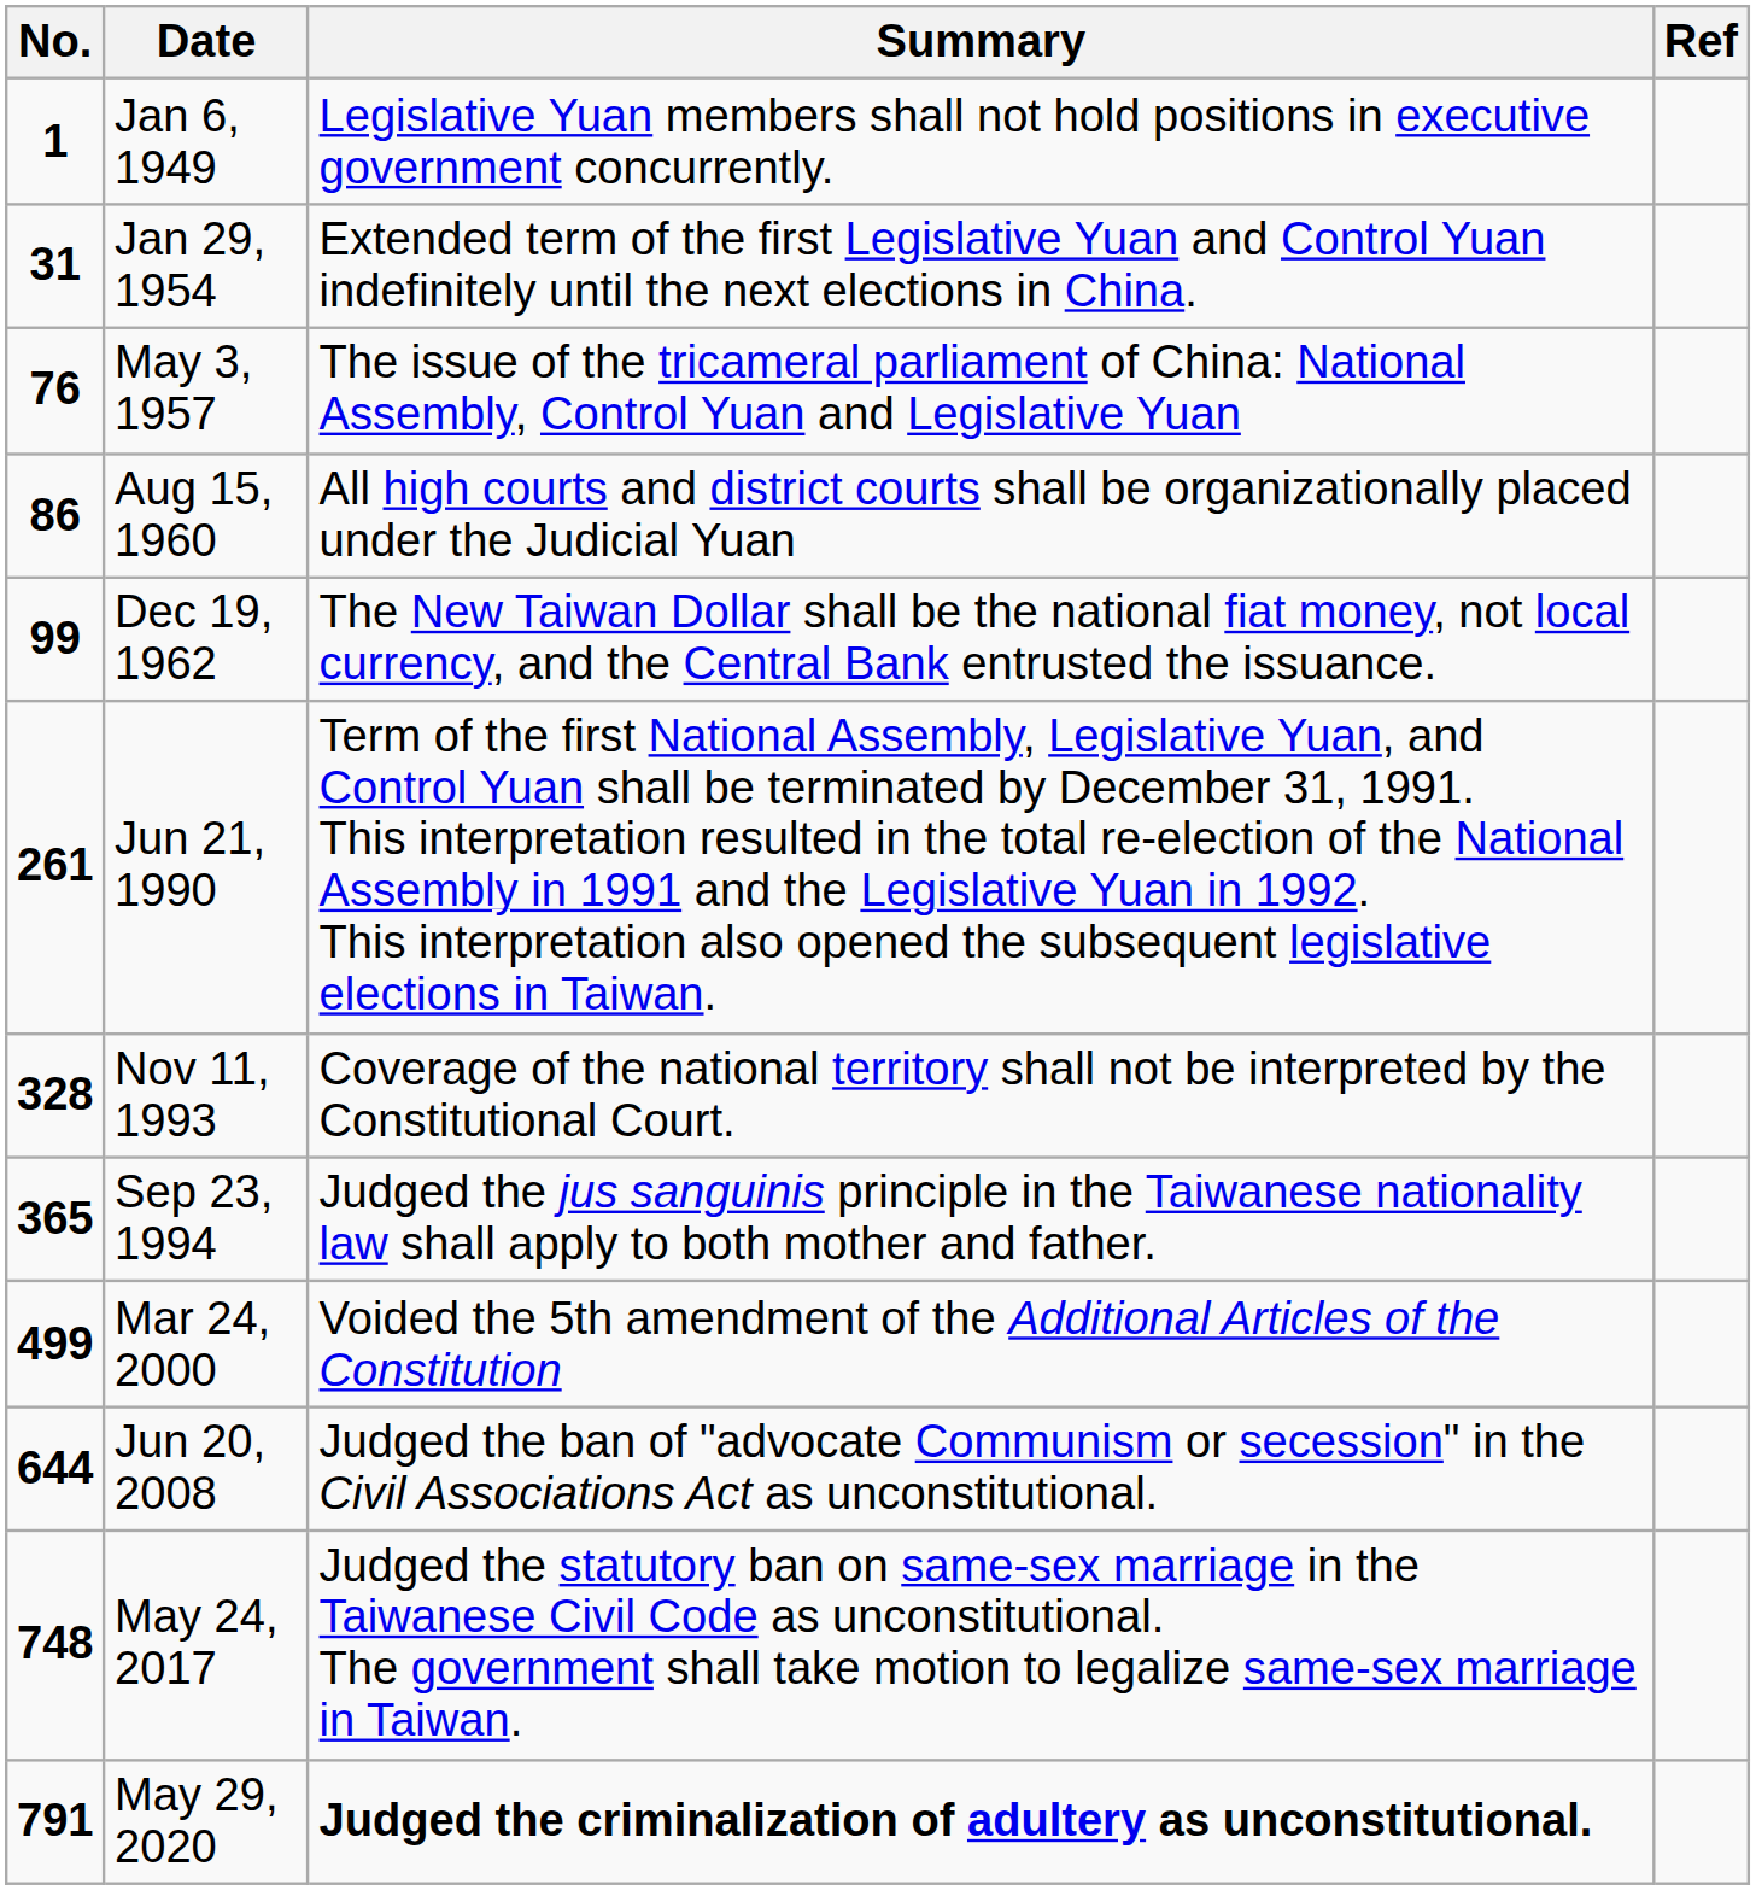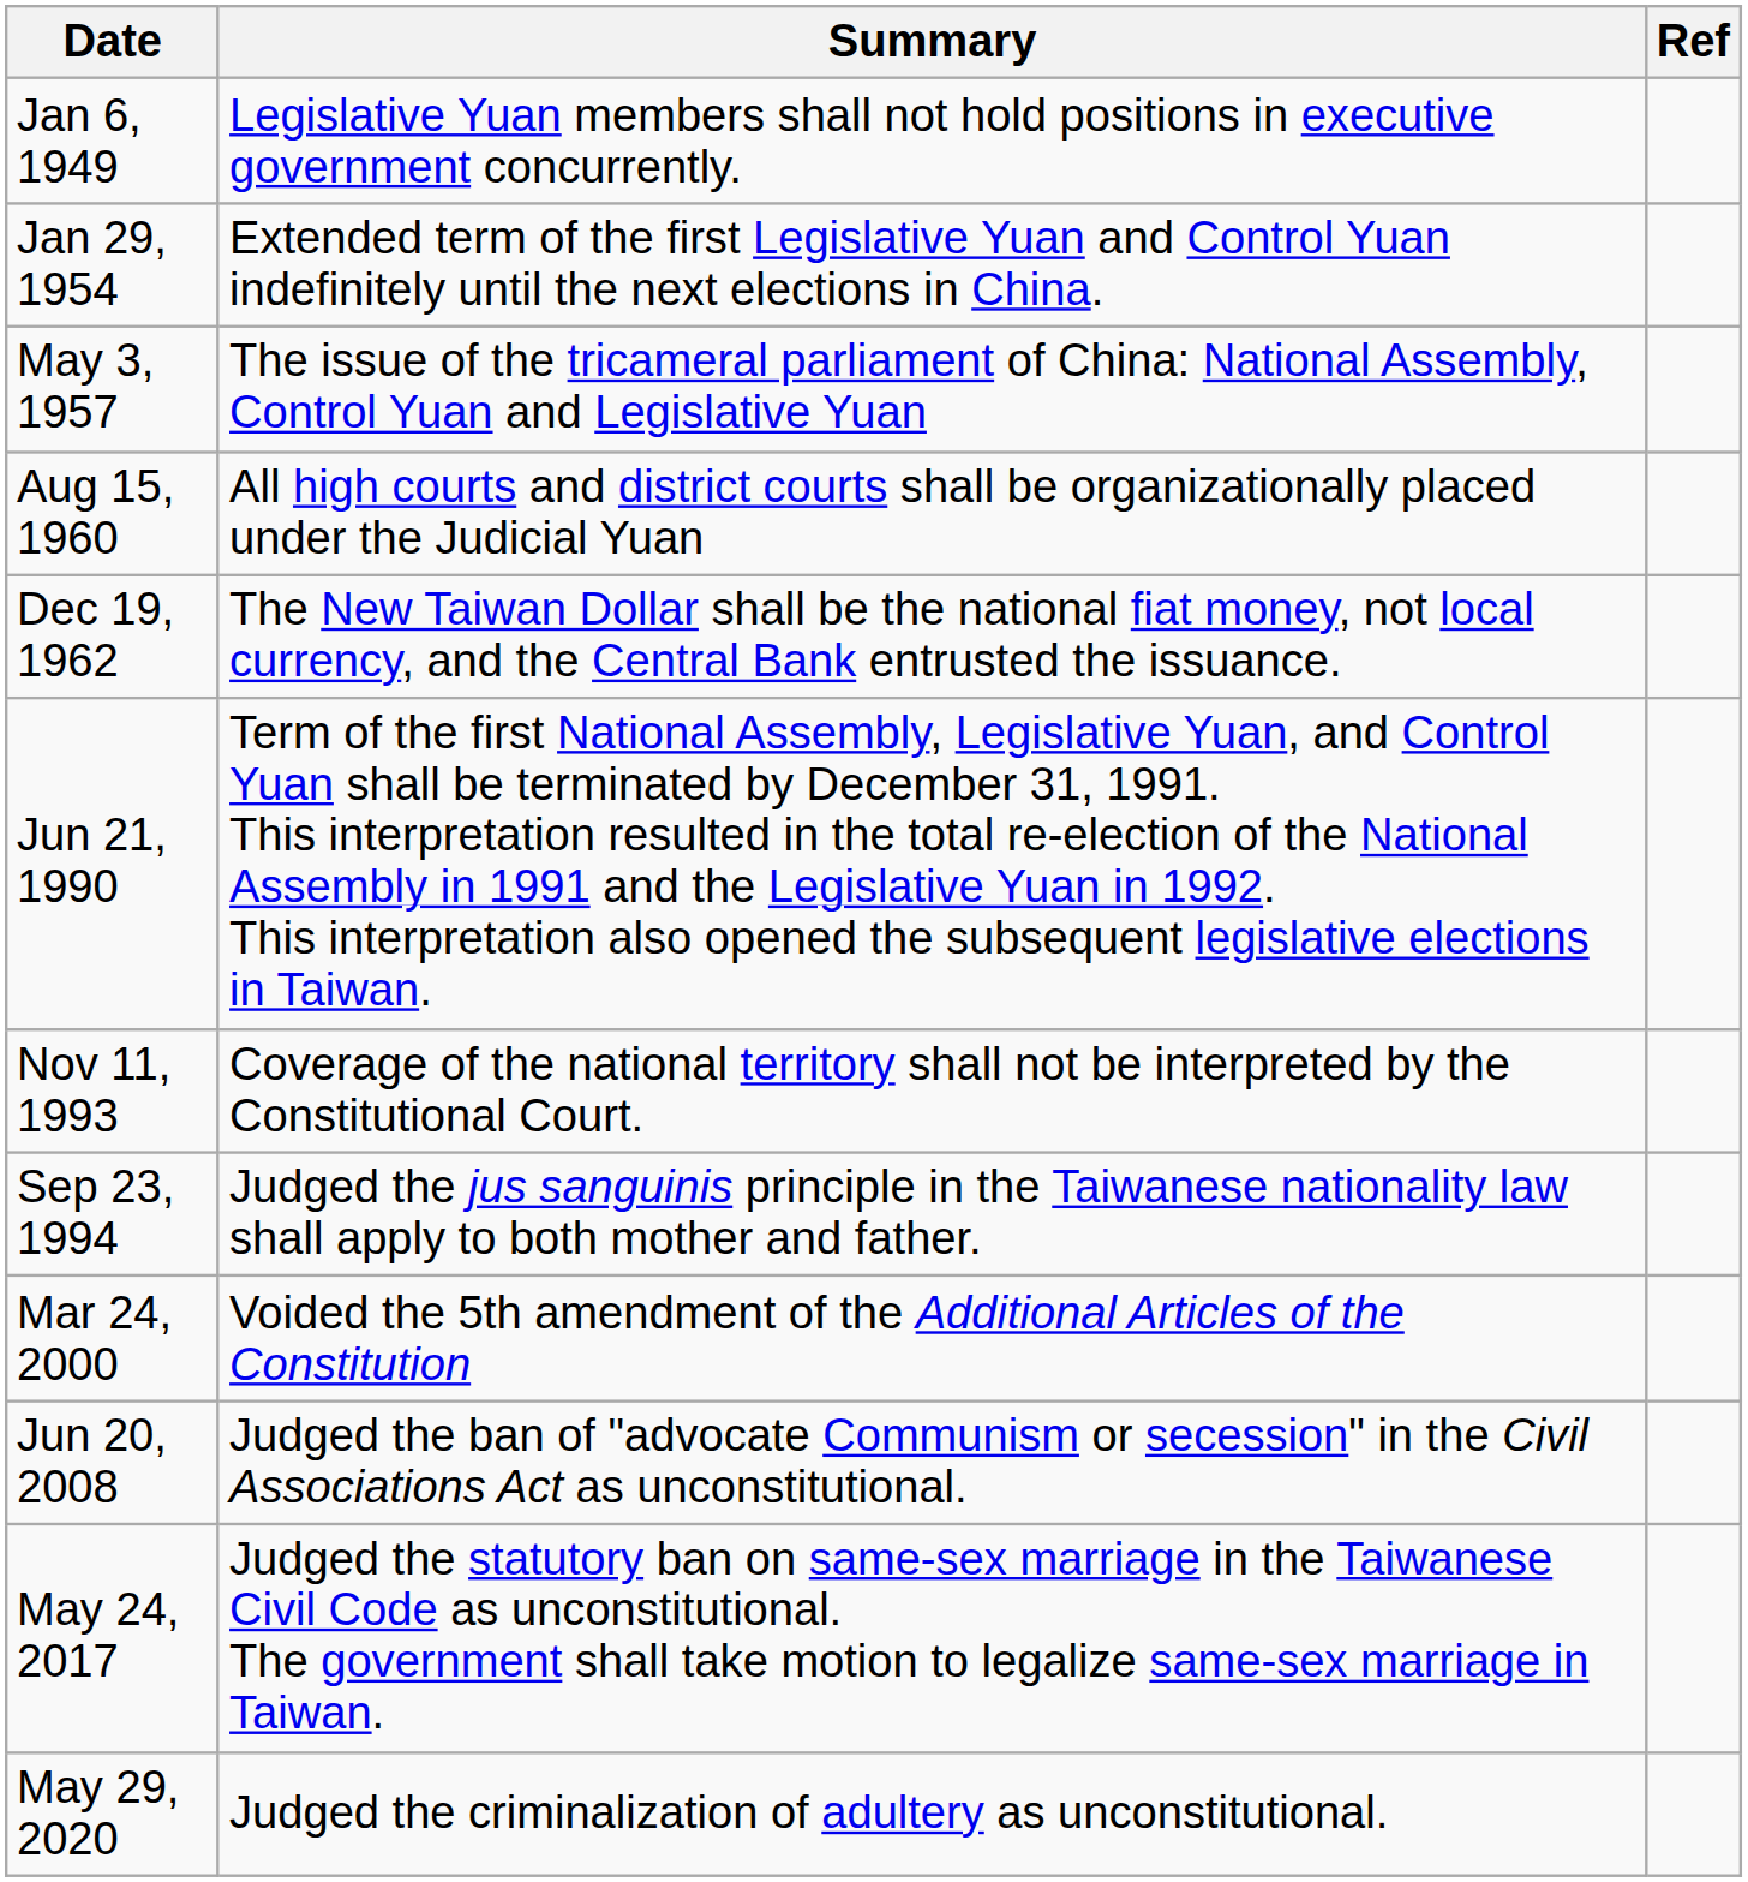- column: No. | 1 | 31 | 76 | 86 | 99 | 261 | 328 | 365 | 499 | 644 | 748 | 791
May 29, 2020 | Summary: bold -> normal
